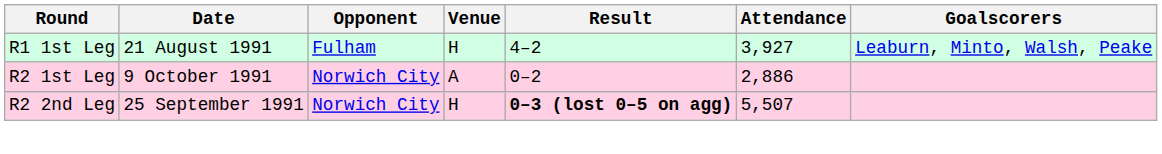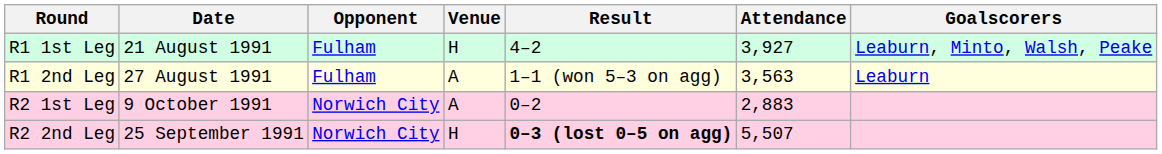+ row: R1 2nd Leg | 27 August 1991 | Fulham | A | 1–1 (won 5–3 on agg) | 3,563 | Leaburn
R2 1st Leg | Attendance: 2,886 -> 2,883
